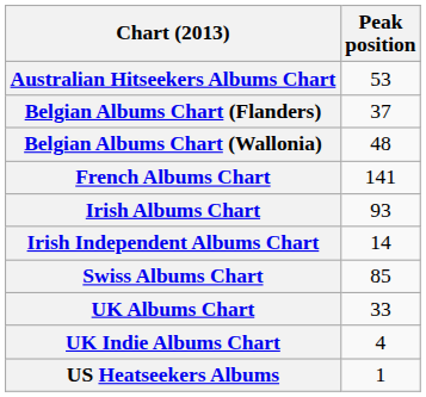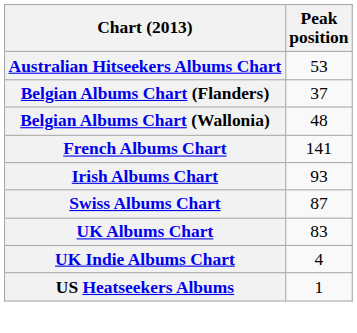- row: Irish Independent Albums Chart | 14
Swiss Albums Chart | Peak position: 85 -> 87
UK Albums Chart | Peak position: 33 -> 83
